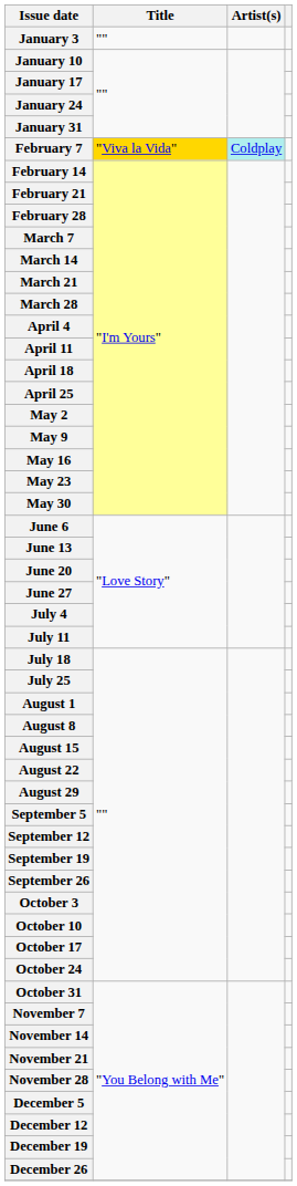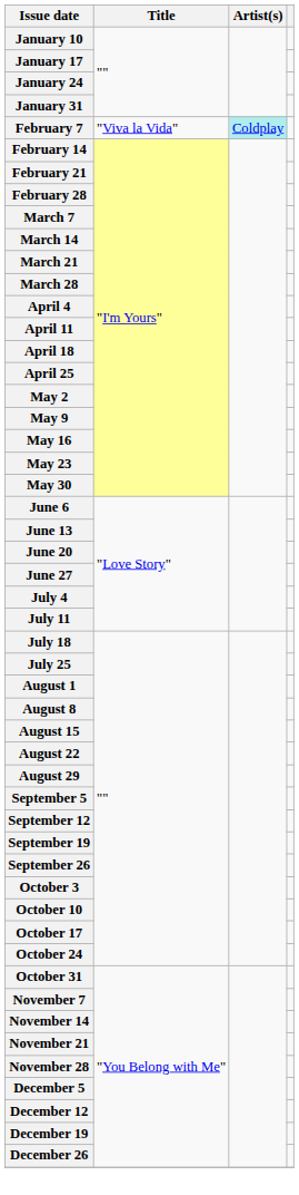- row: January 3 | ""
February 7 | Title: gold background -> no background
